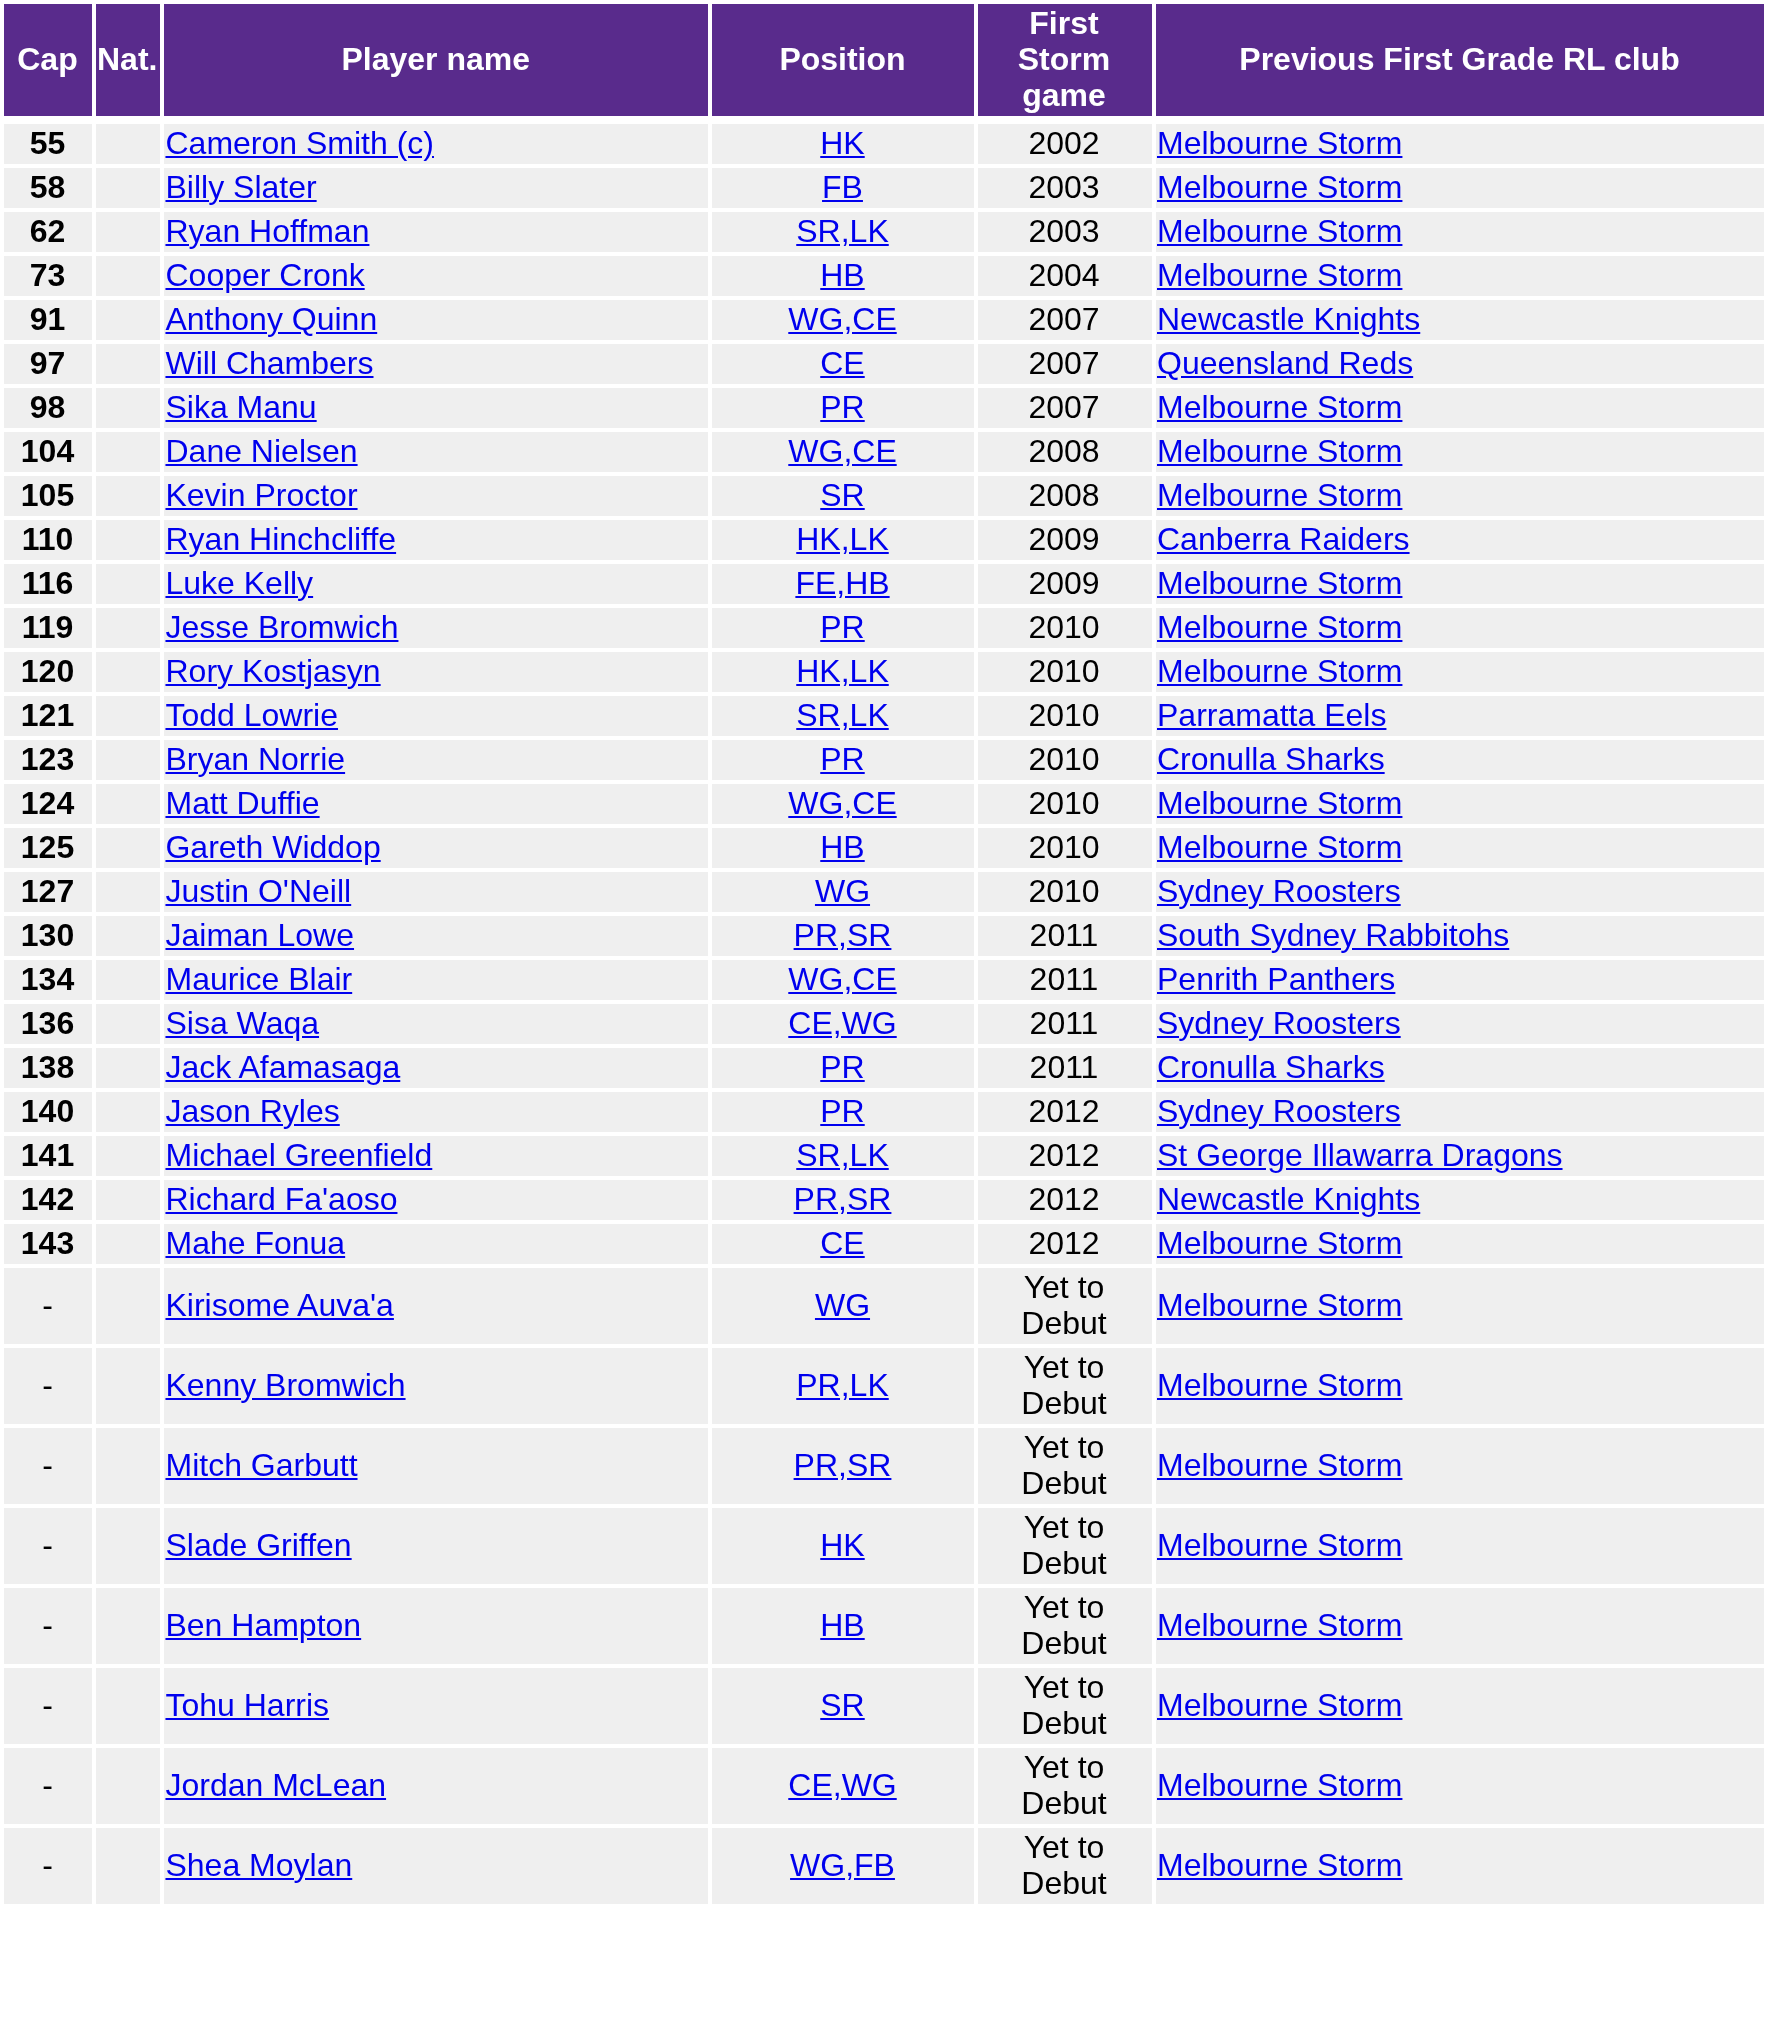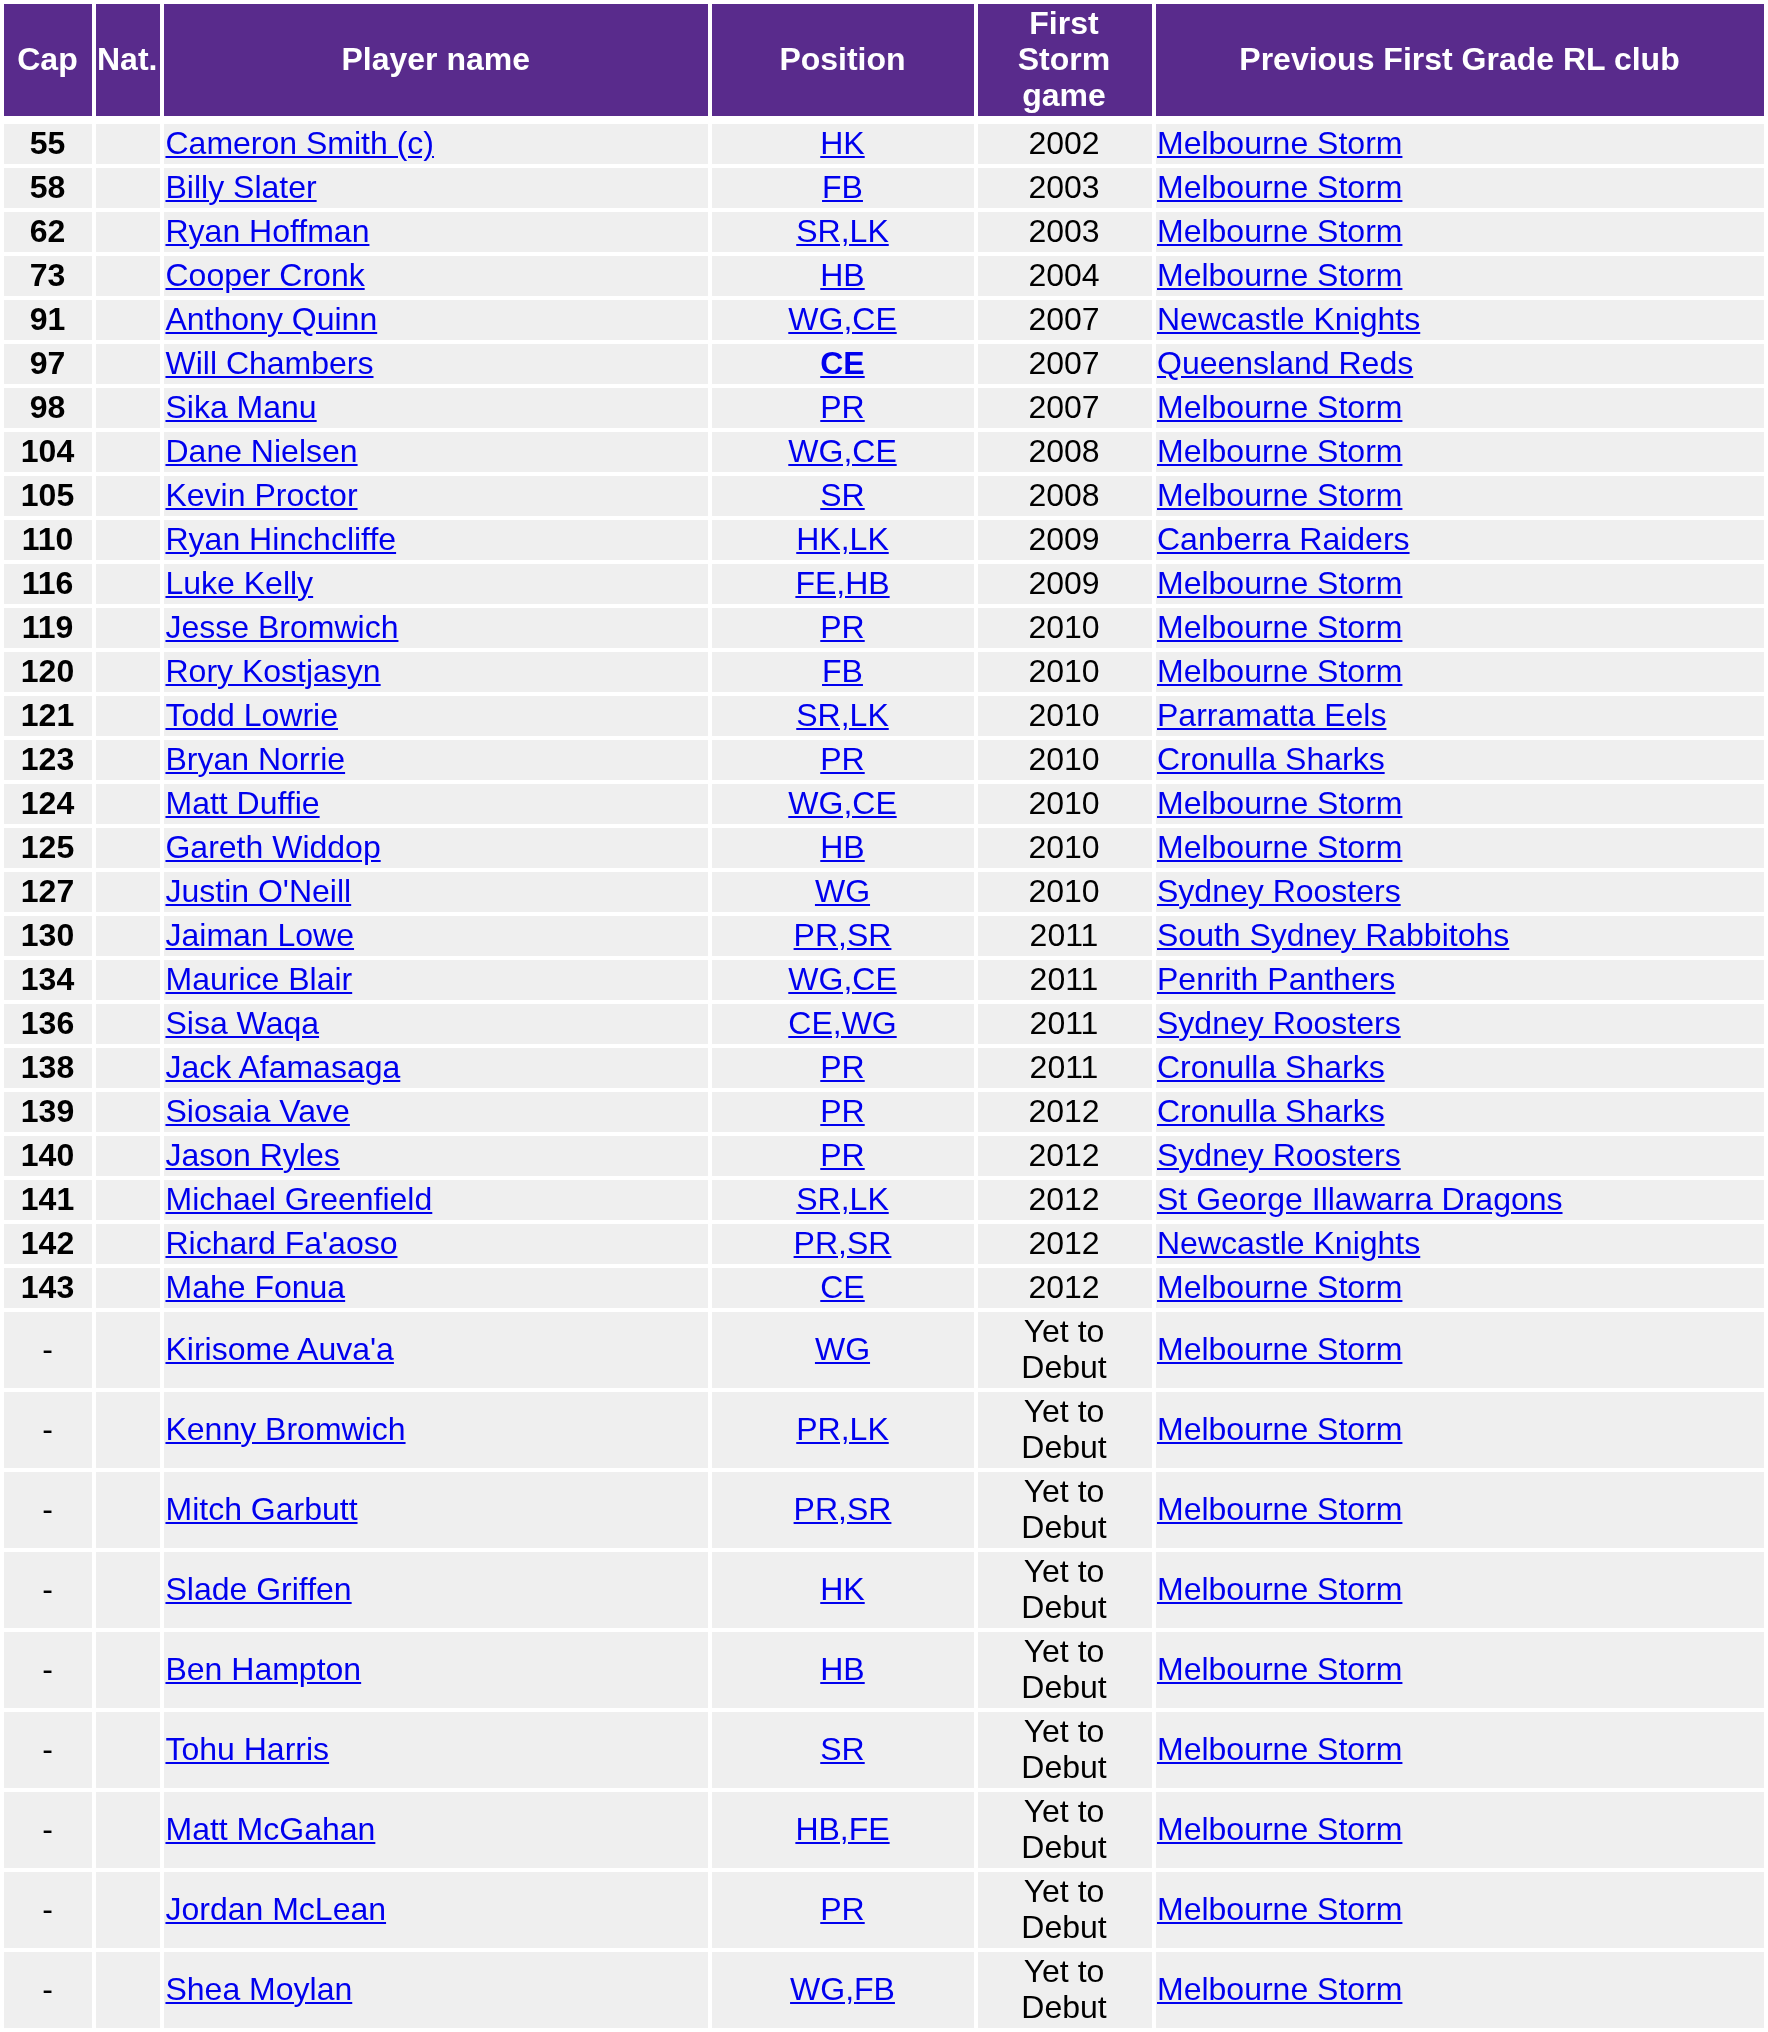Will Chambers | Position: normal -> bold
Rory Kostjasyn | Position: HK,LK -> FB
+ row: 139 | Siosaia Vave | PR | 2012 | Cronulla Sharks
+ row: - | Matt McGahan | HB,FE | Yet to Debut | Melbourne Storm
Jordan McLean | Position: CE,WG -> PR
